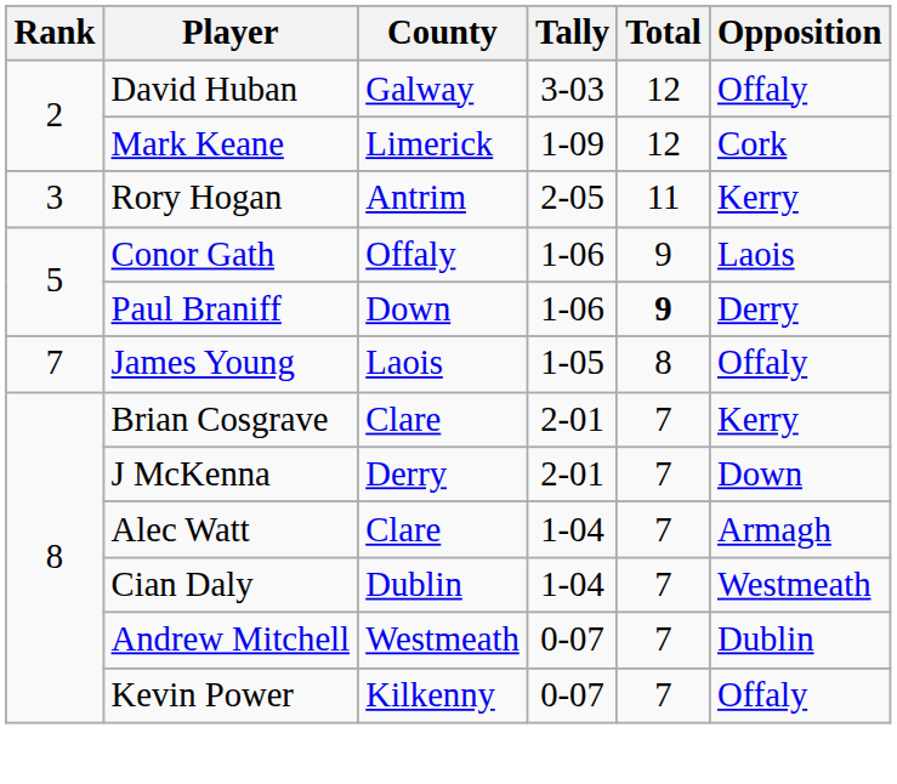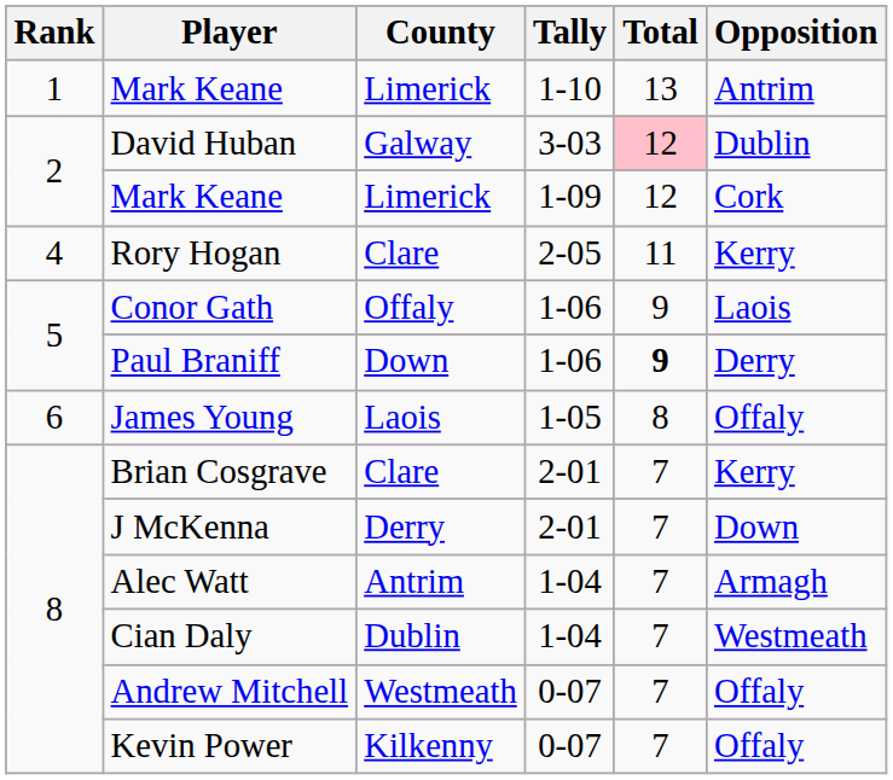+ row: 1 | Mark Keane | Limerick | 1-10 | 13 | Antrim
David Huban | Total: no background -> pink background
David Huban | Opposition: Offaly -> Dublin
Rory Hogan | Rank: 3 -> 4
Rory Hogan | County: Antrim -> Clare
James Young | Rank: 7 -> 6
Alec Watt | County: Clare -> Antrim
Andrew Mitchell | Opposition: Dublin -> Offaly
